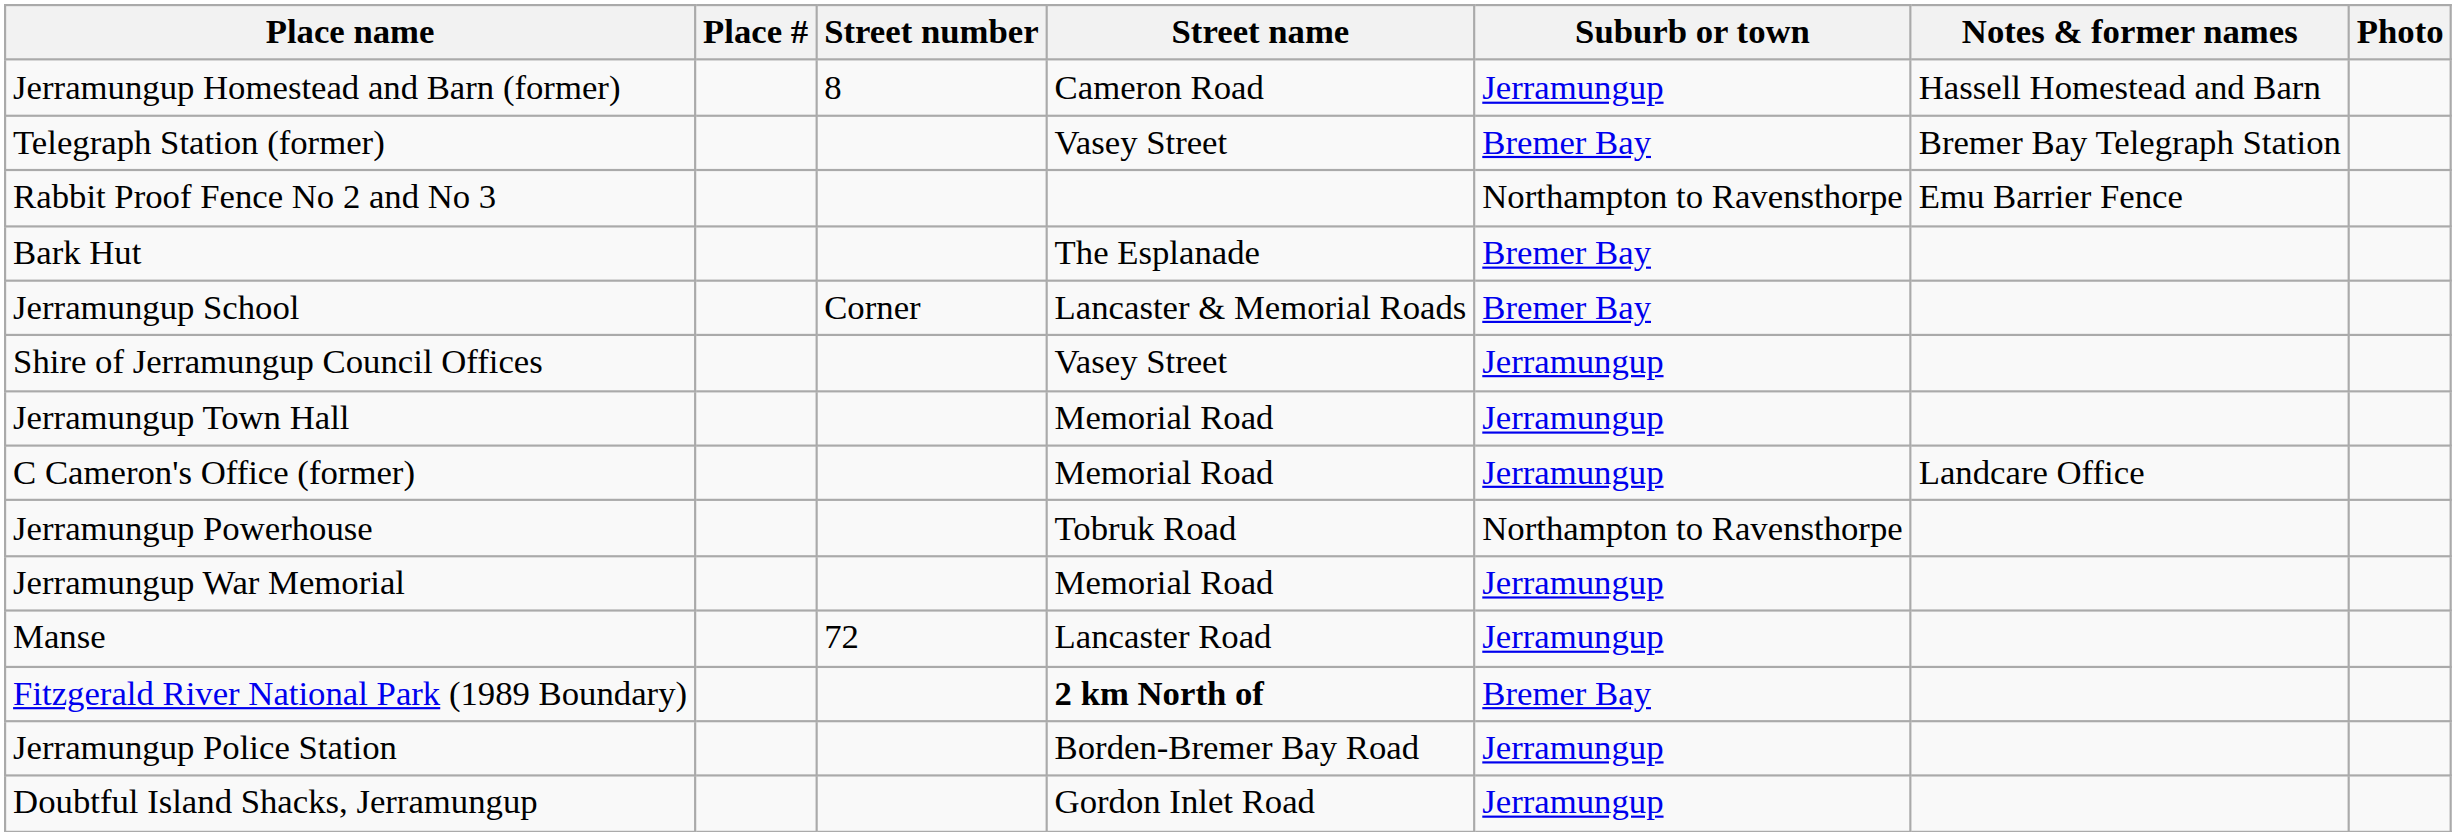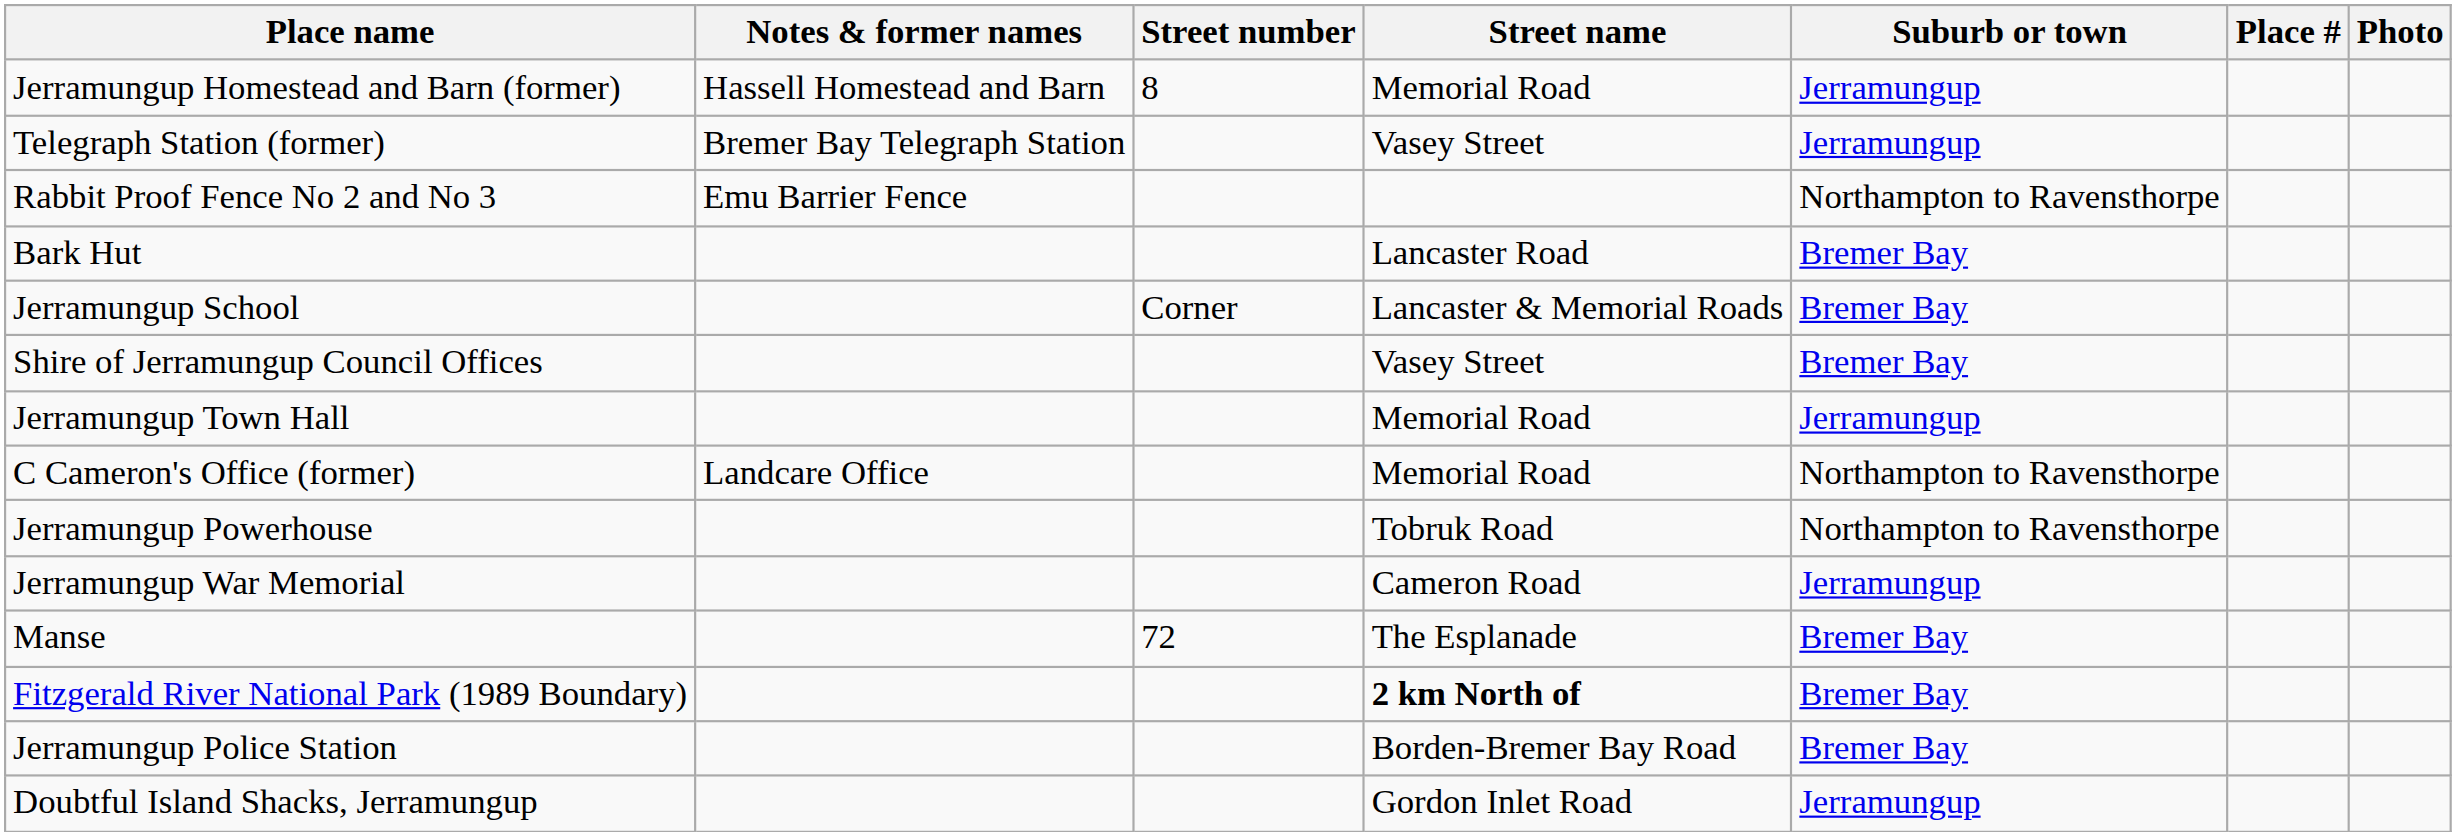columns swapped: Place # <-> Notes & former names
Jerramungup Homestead and Barn (former) | Street name: Cameron Road -> Memorial Road
Telegraph Station (former) | Suburb or town: Bremer Bay -> Jerramungup
Bark Hut | Street name: The Esplanade -> Lancaster Road
Shire of Jerramungup Council Offices | Suburb or town: Jerramungup -> Bremer Bay
C Cameron's Office (former) | Suburb or town: Jerramungup -> Northampton to Ravensthorpe
Jerramungup War Memorial | Street name: Memorial Road -> Cameron Road
Manse | Street name: Lancaster Road -> The Esplanade
Manse | Suburb or town: Jerramungup -> Bremer Bay
Jerramungup Police Station | Suburb or town: Jerramungup -> Bremer Bay
